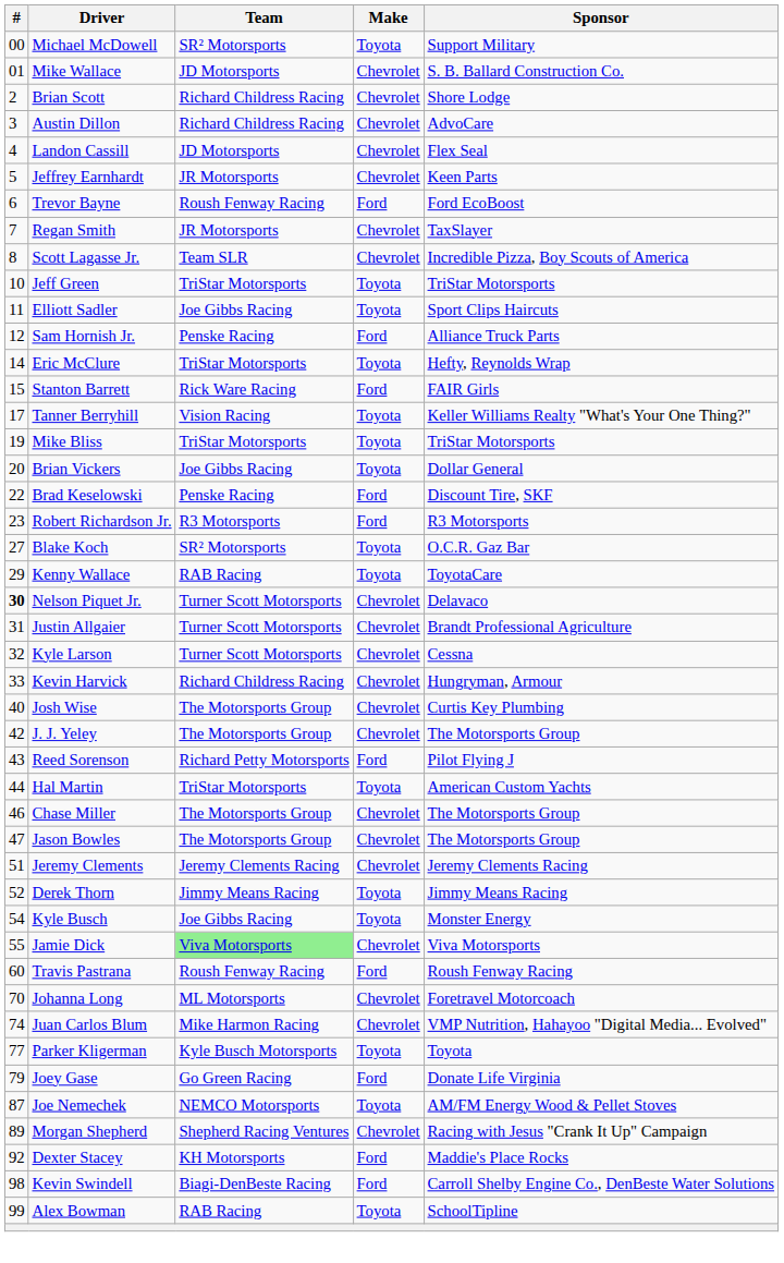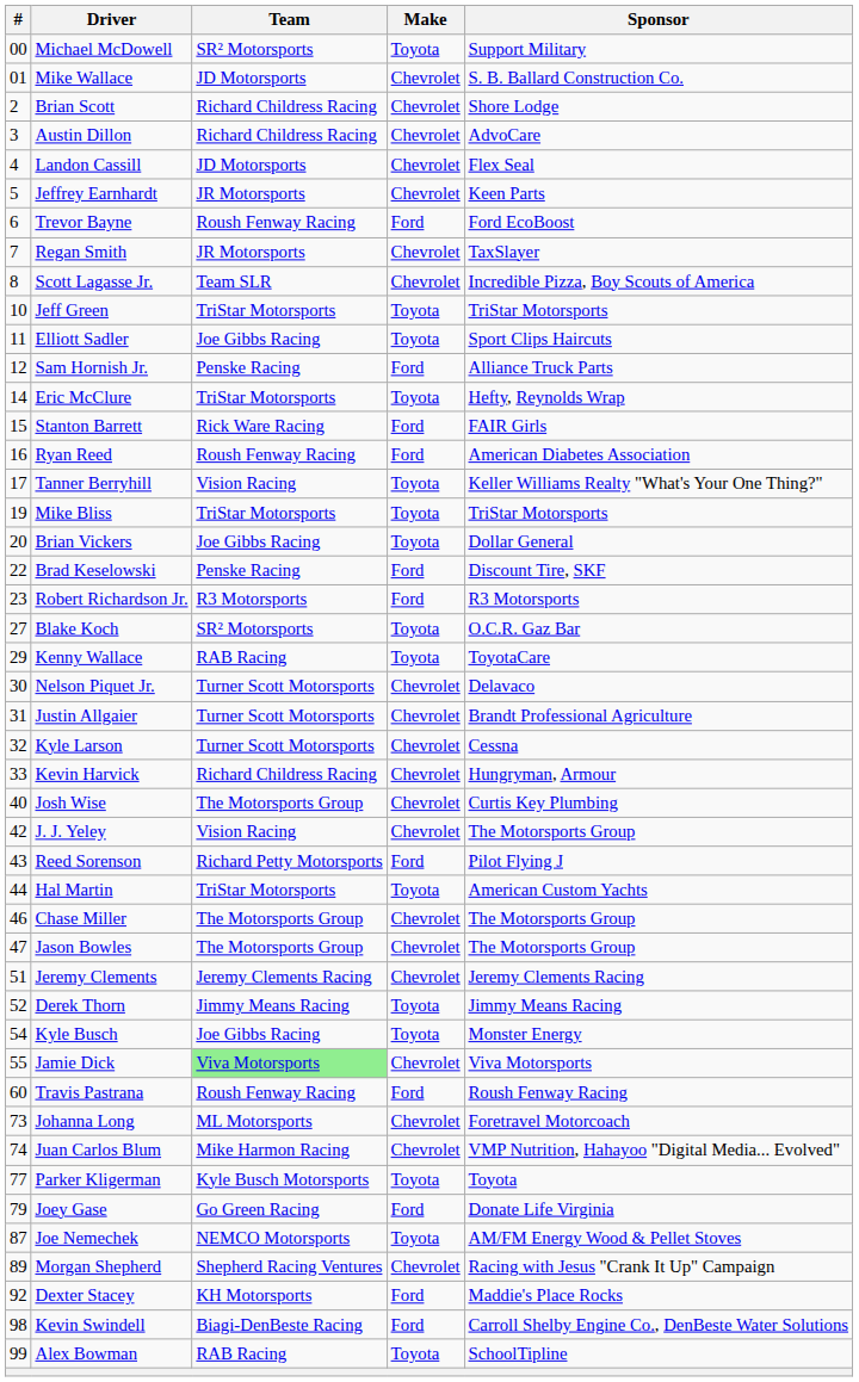+ row: 16 | Ryan Reed | Roush Fenway Racing | Ford | American Diabetes Association
Nelson Piquet Jr. | #: bold -> normal
J. J. Yeley | Team: The Motorsports Group -> Vision Racing
Johanna Long | #: 70 -> 73
